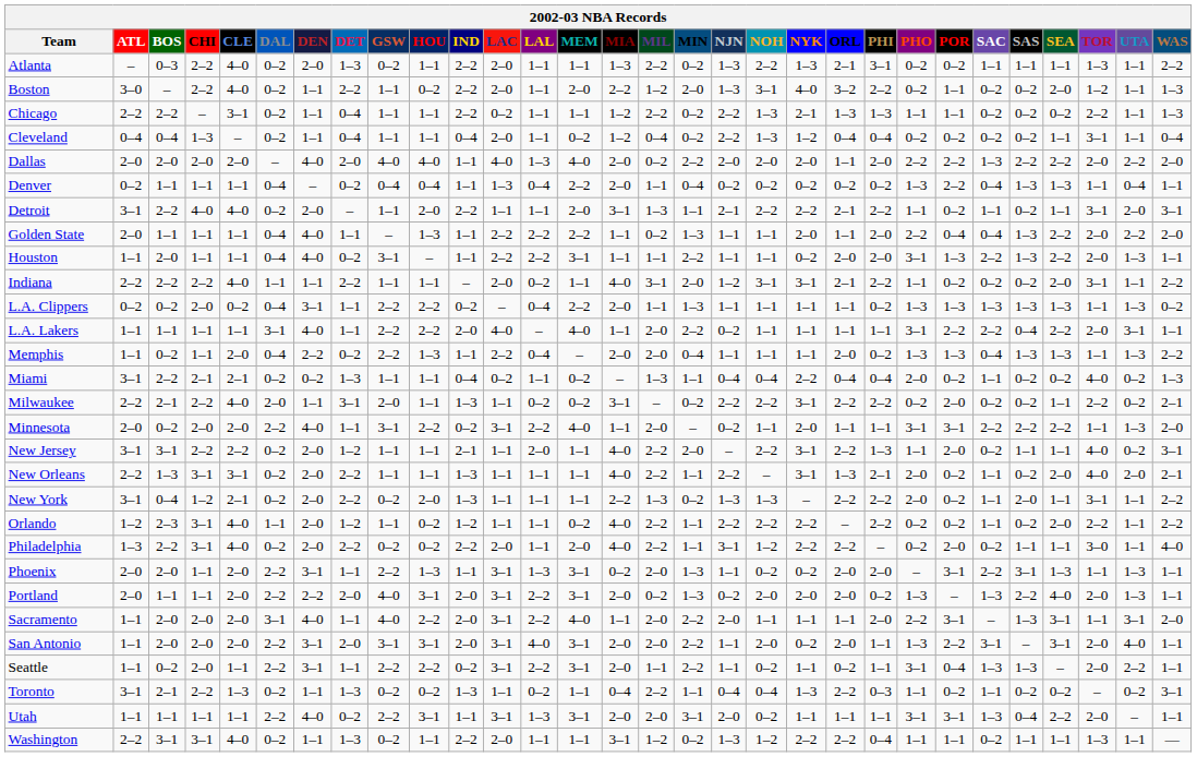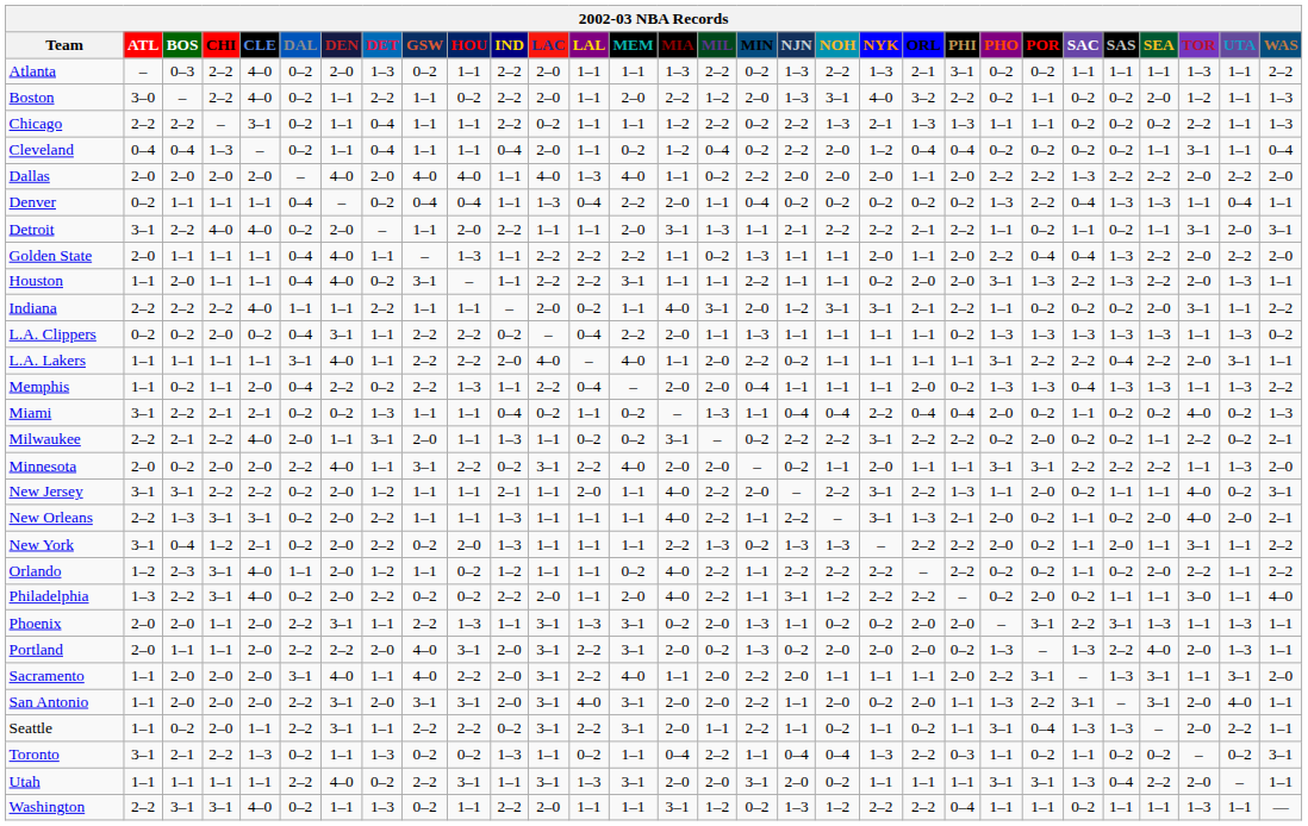Cleveland | NOH: 1–3 -> 2–0
Dallas | MIA: 2–0 -> 1–1
Minnesota | MIA: 1–1 -> 2–0
